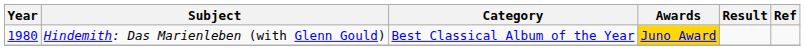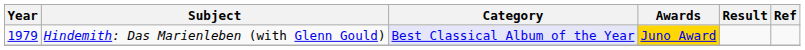Hindemith: Das Marienleben (with Glenn Gould) | Year: 1980 -> 1979
Hindemith: Das Marienleben (with Glenn Gould) | Category: no background -> lavender background
